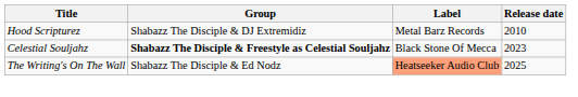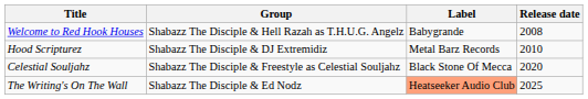+ row: Welcome to Red Hook Houses | Shabazz The Disciple & Hell Razah as T.H.U.G. Angelz | Babygrande | 2008
Celestial Souljahz | Group: bold -> normal
Celestial Souljahz | Release date: 2023 -> 2020
